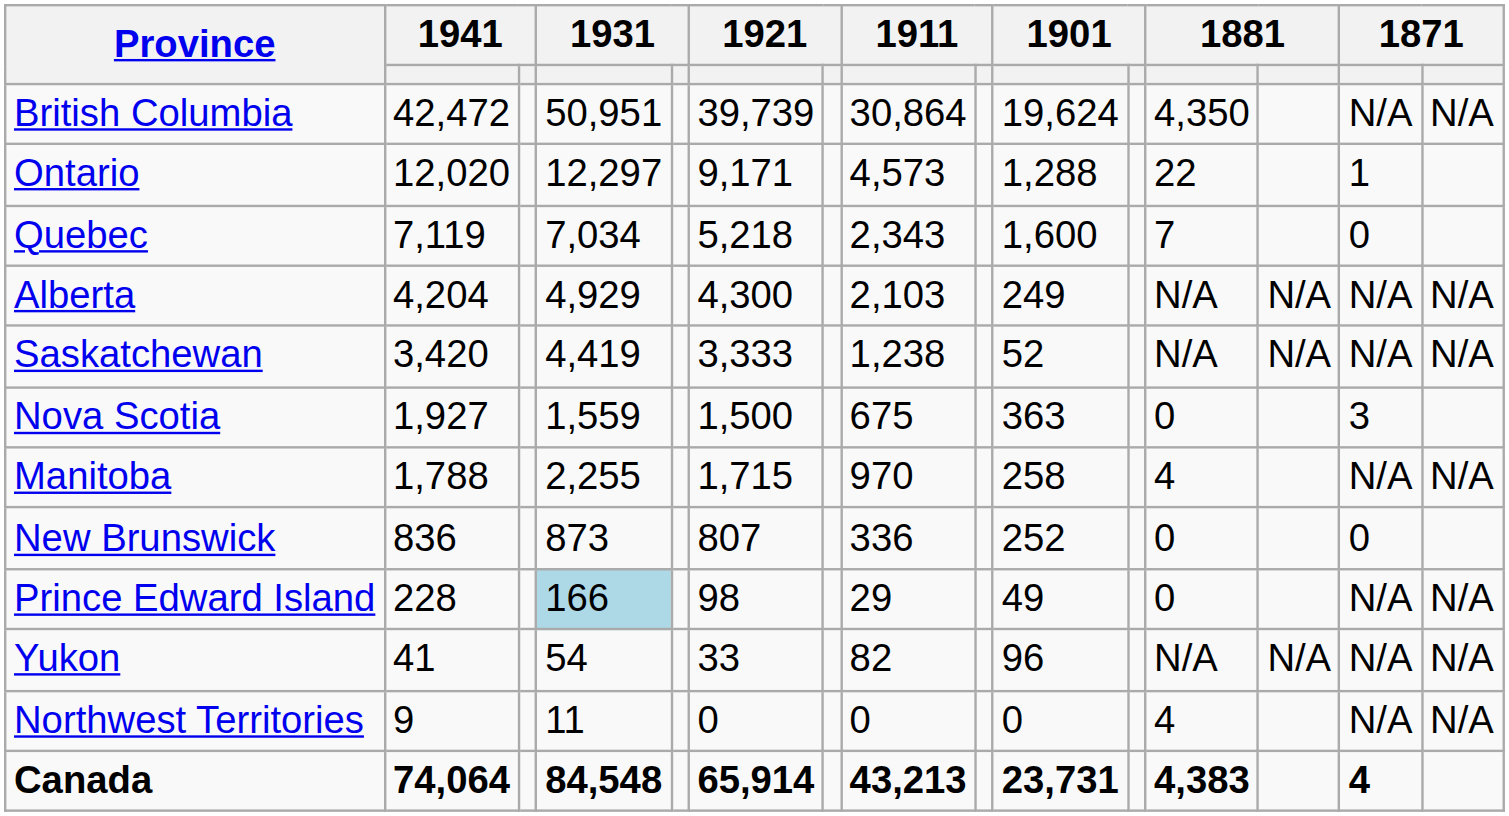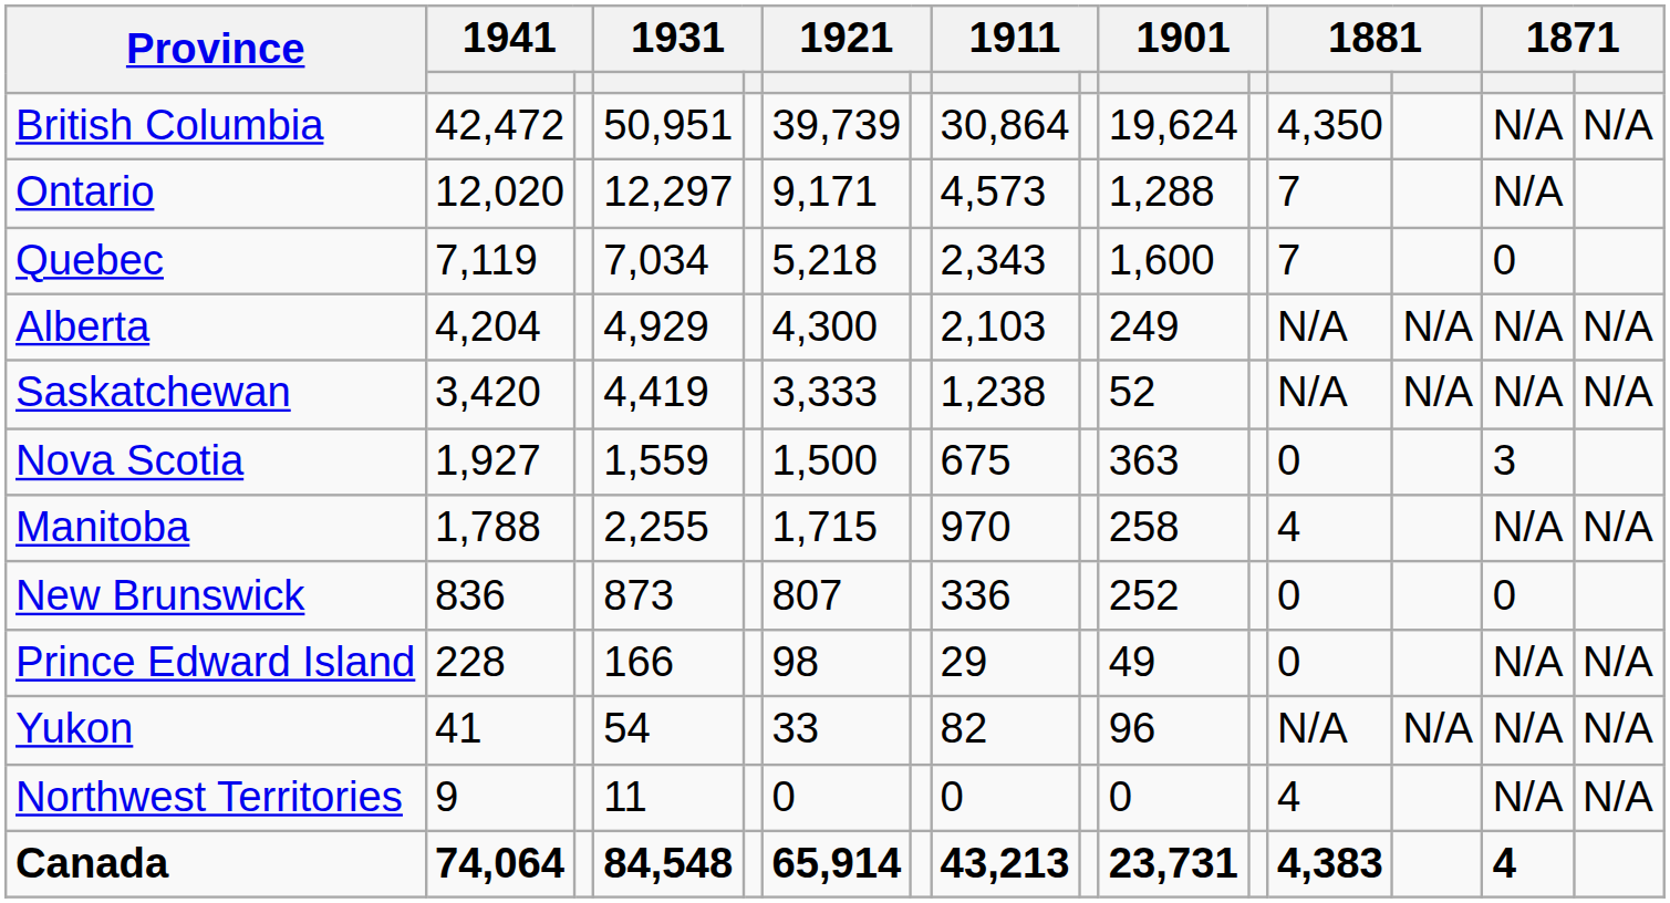Ontario | column 12: 22 -> 7
Ontario | column 14: 1 -> N/A
Prince Edward Island | column 4: lightblue background -> no background
